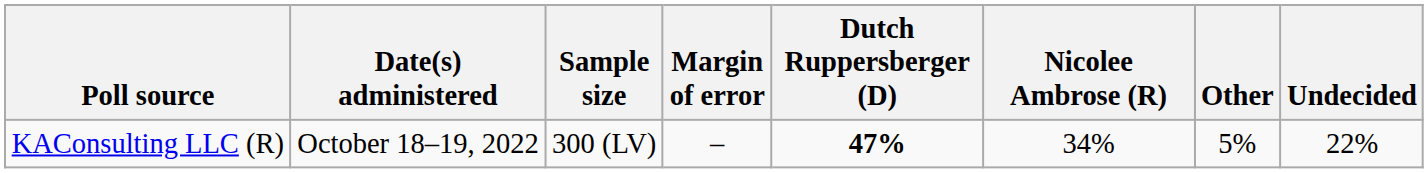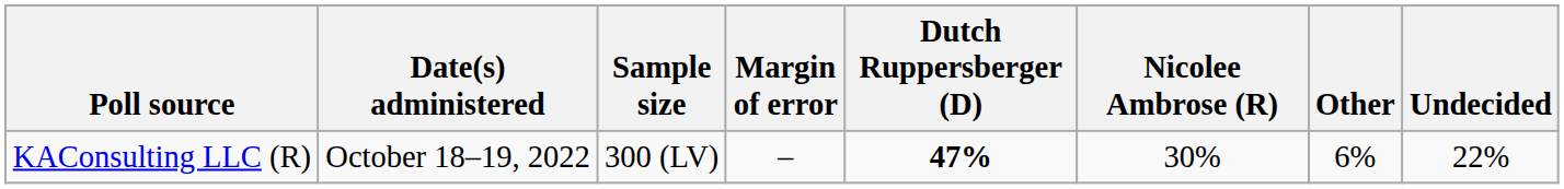KAConsulting LLC (R) | Nicolee Ambrose (R): 34% -> 30%
KAConsulting LLC (R) | Other: 5% -> 6%
